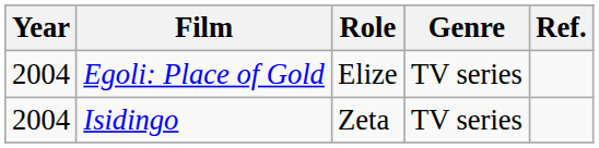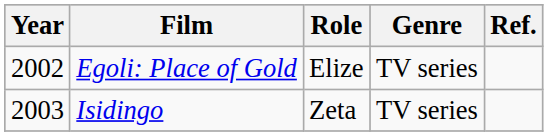Egoli: Place of Gold | Year: 2004 -> 2002
Isidingo | Year: 2004 -> 2003
